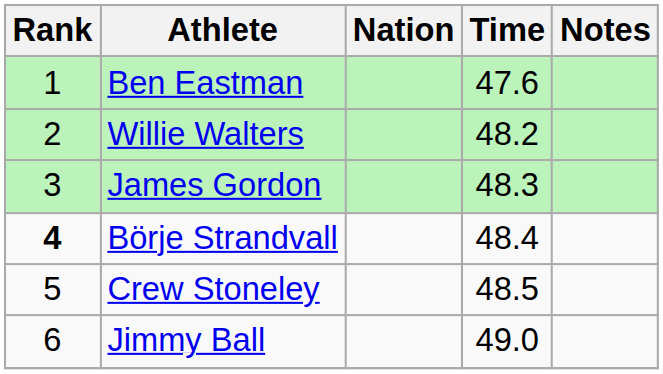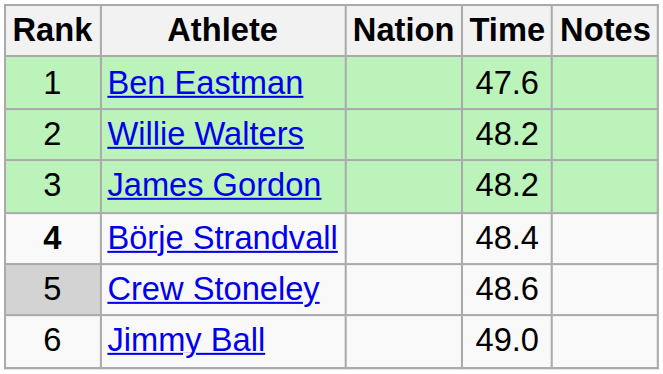James Gordon | Time: 48.3 -> 48.2
Crew Stoneley | Rank: no background -> lightgrey background
Crew Stoneley | Time: 48.5 -> 48.6
